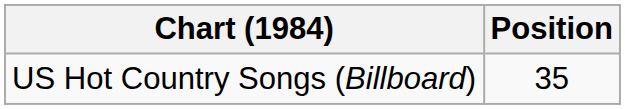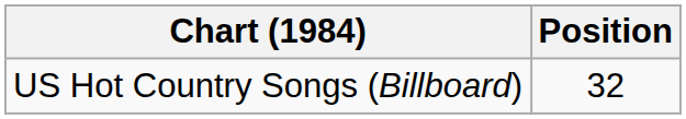US Hot Country Songs (Billboard) | Position: 35 -> 32
